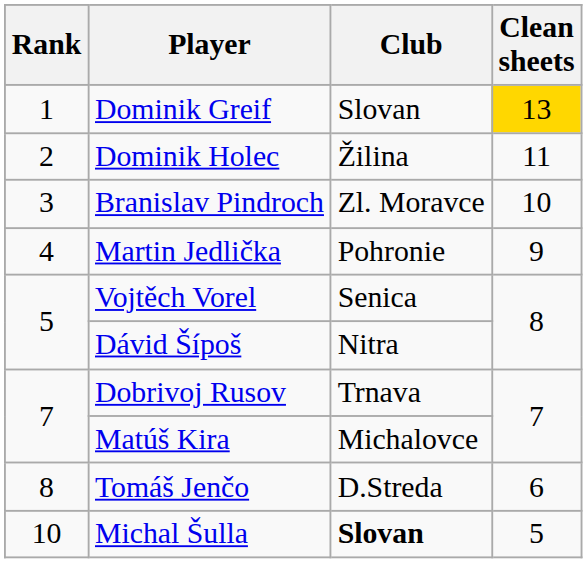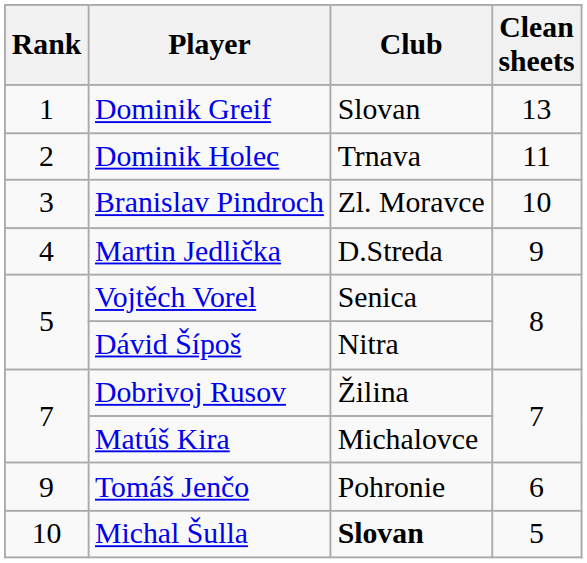Dominik Greif | Clean sheets: gold background -> no background
Dominik Holec | Club: Žilina -> Trnava
Martin Jedlička | Club: Pohronie -> D.Streda
Dobrivoj Rusov | Club: Trnava -> Žilina
Tomáš Jenčo | Rank: 8 -> 9
Tomáš Jenčo | Club: D.Streda -> Pohronie
